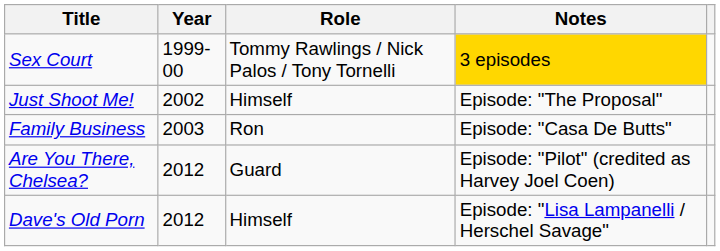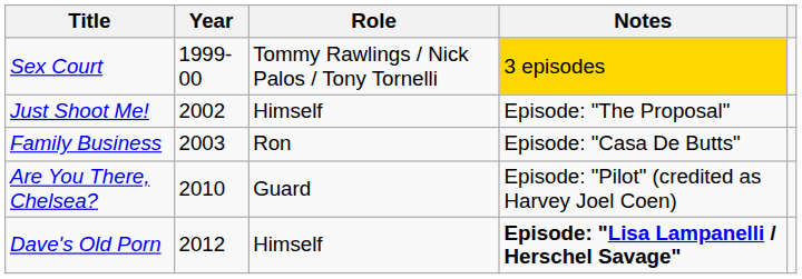Are You There, Chelsea? | Year: 2012 -> 2010
Dave's Old Porn | Notes: normal -> bold
